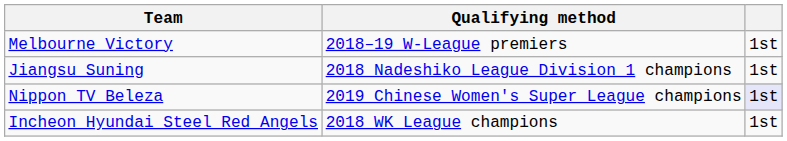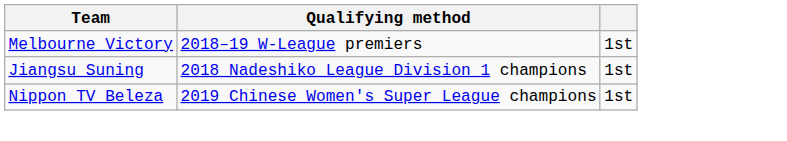Nippon TV Beleza | column 3: lavender background -> no background
- row: Incheon Hyundai Steel Red Angels | 2018 WK League champions | 1st
